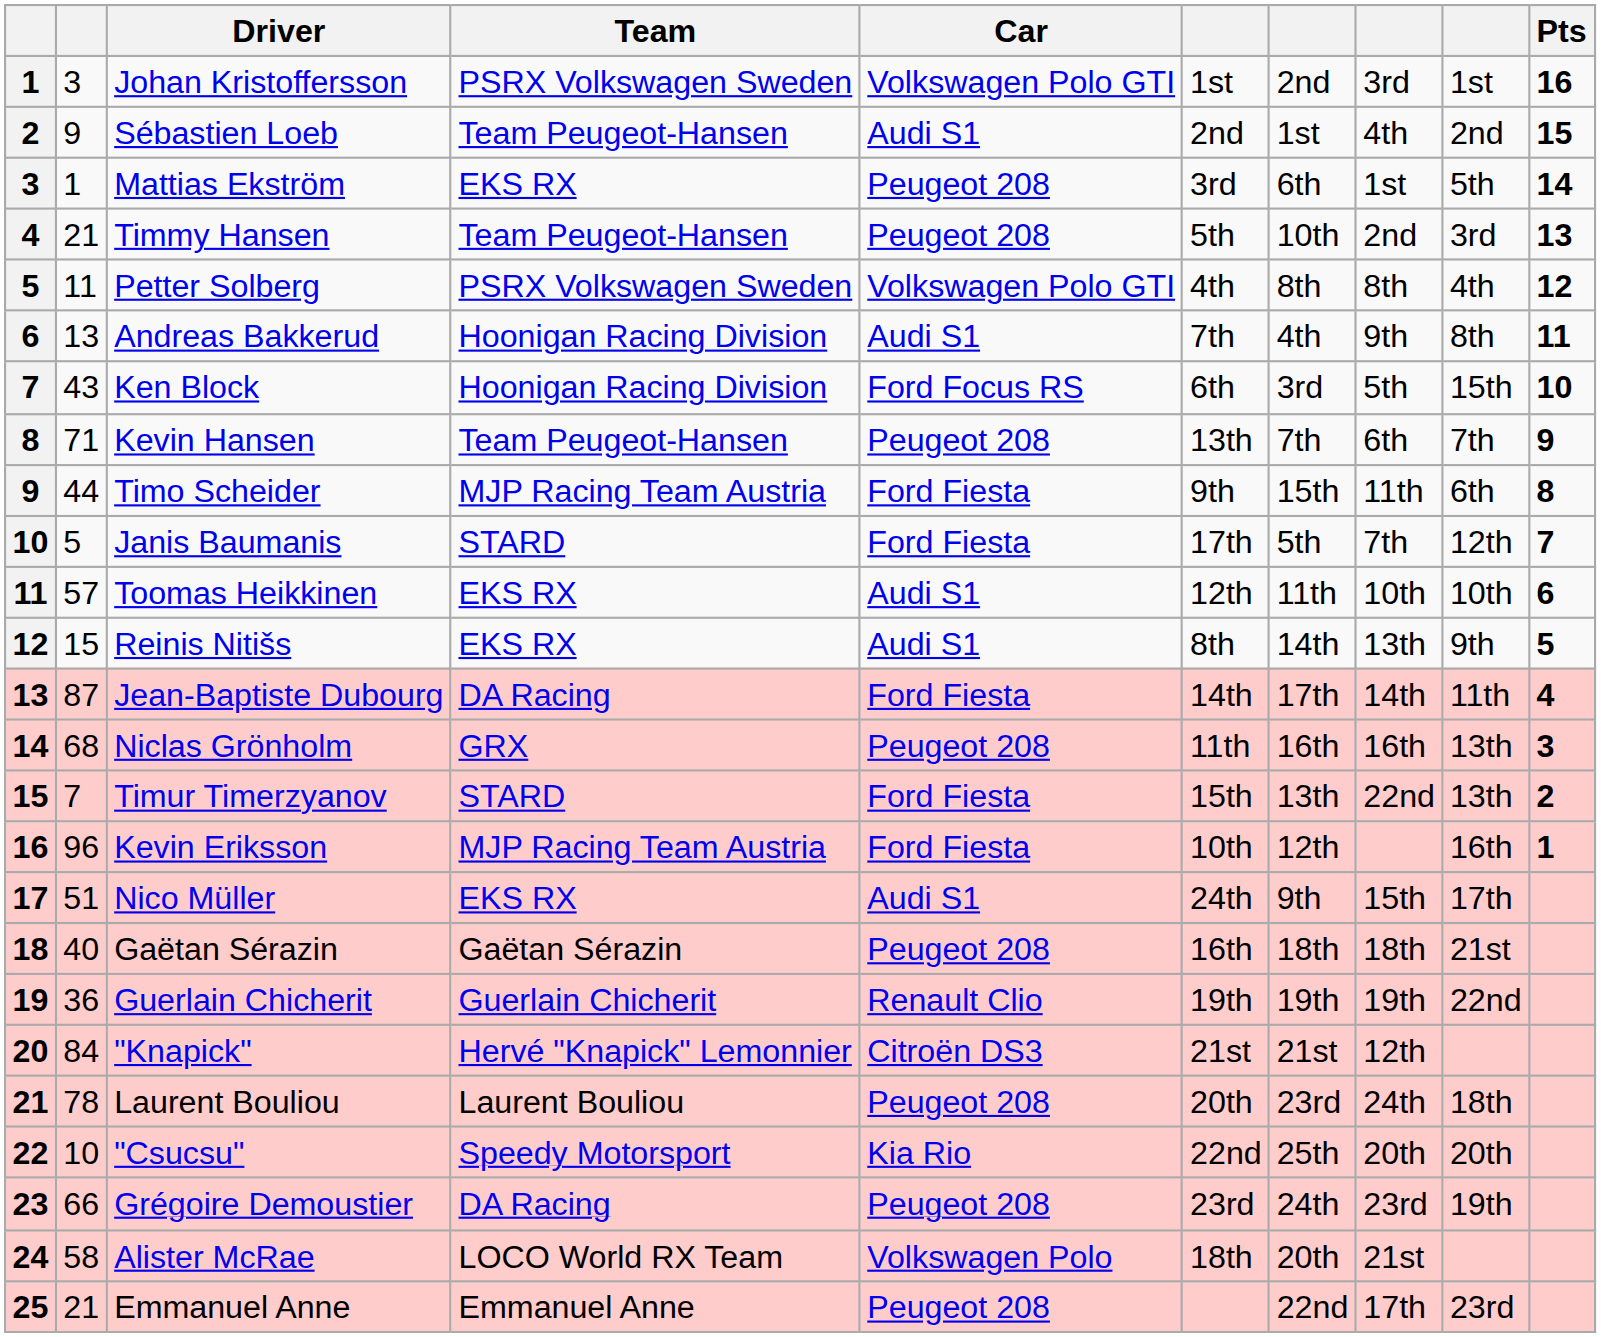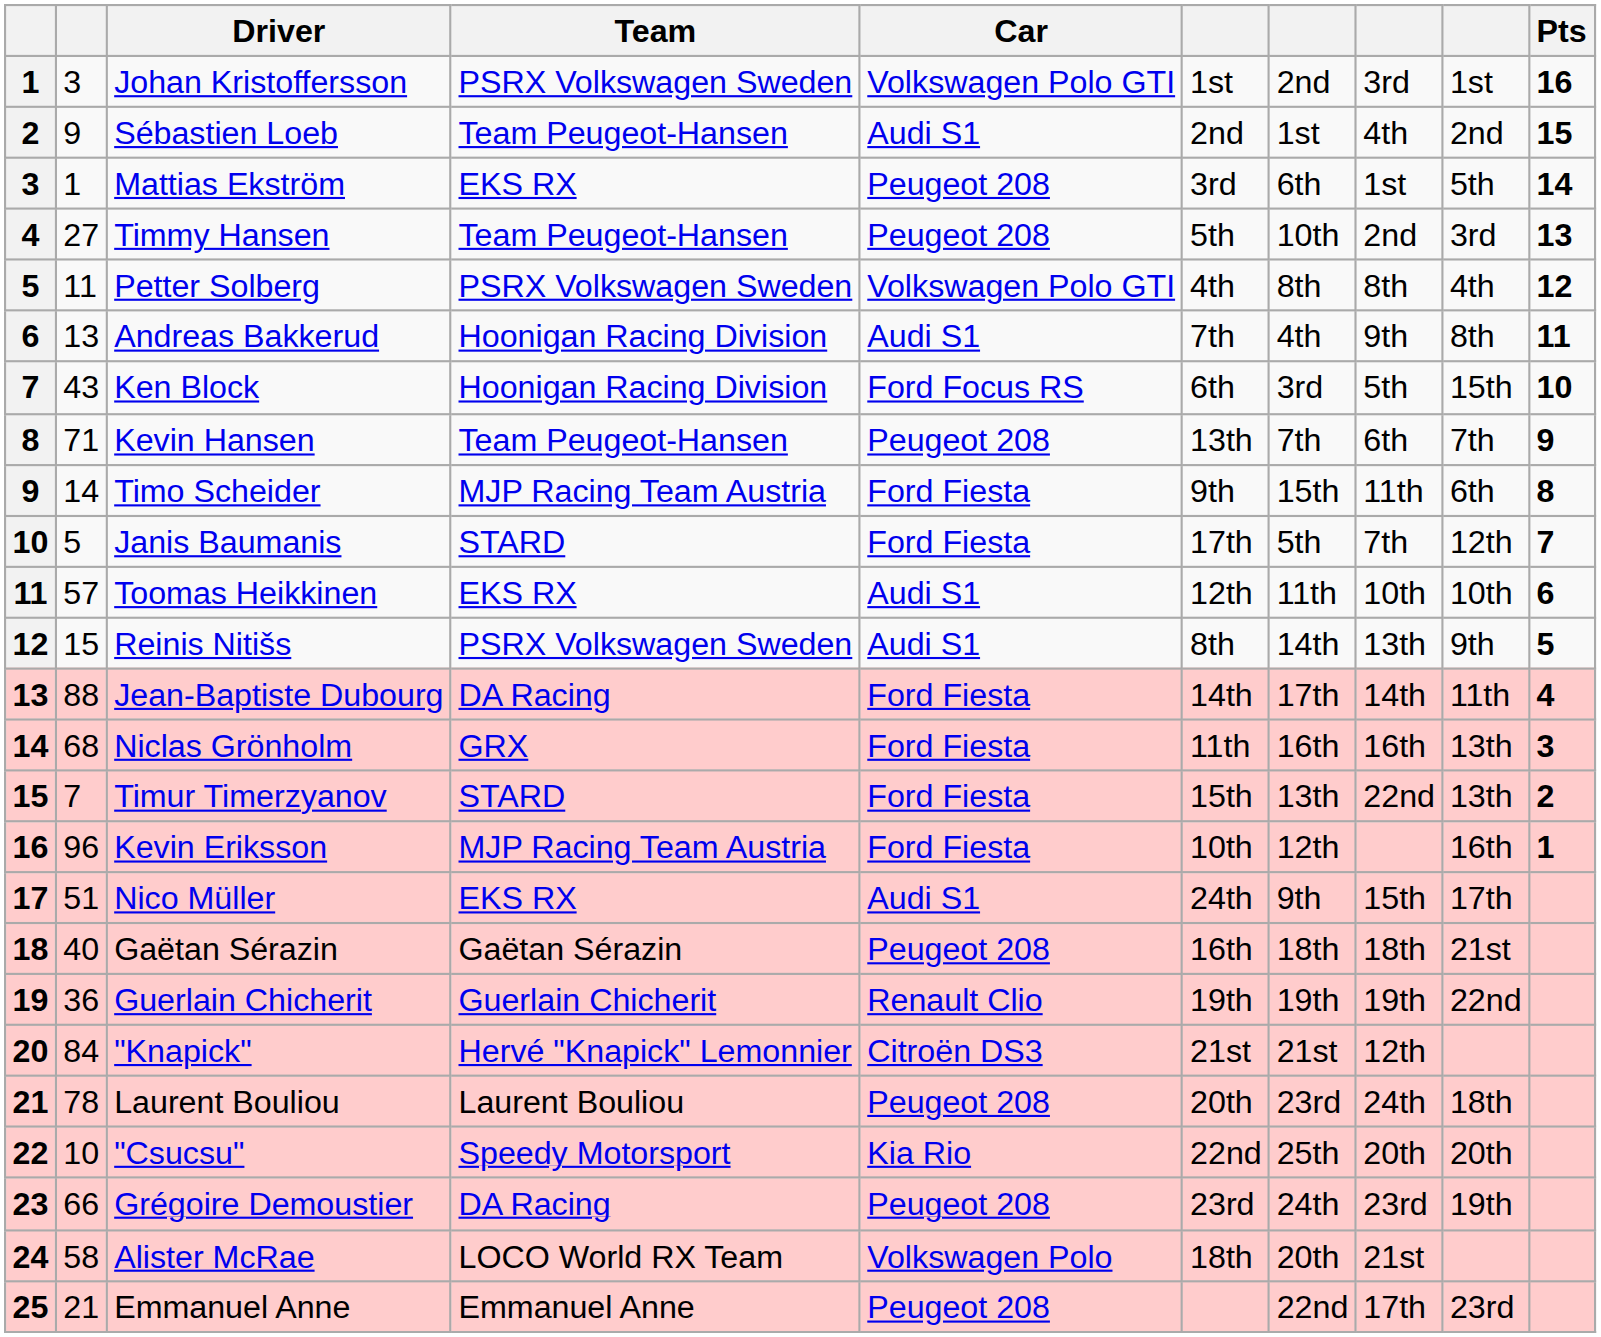Timmy Hansen | column 2: 21 -> 27
Timo Scheider | column 2: 44 -> 14
Reinis Nitišs | Team: EKS RX -> PSRX Volkswagen Sweden
Jean-Baptiste Dubourg | column 2: 87 -> 88
Niclas Grönholm | Car: Peugeot 208 -> Ford Fiesta
